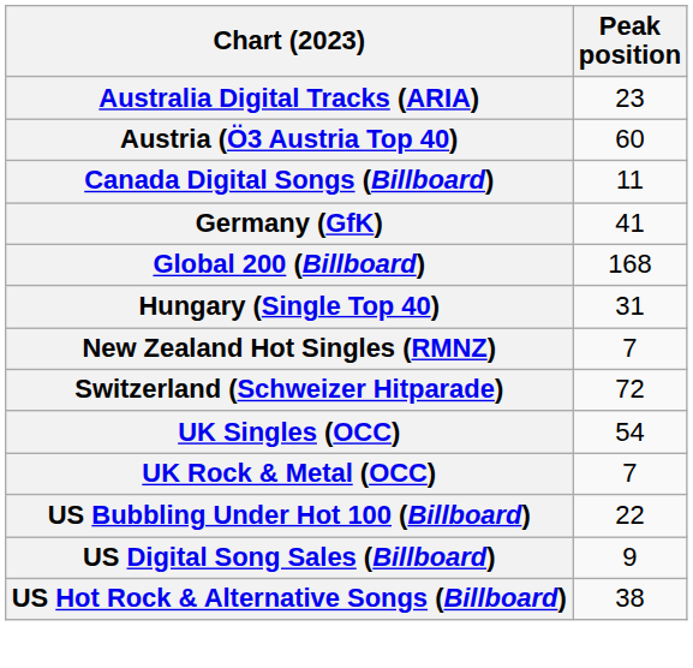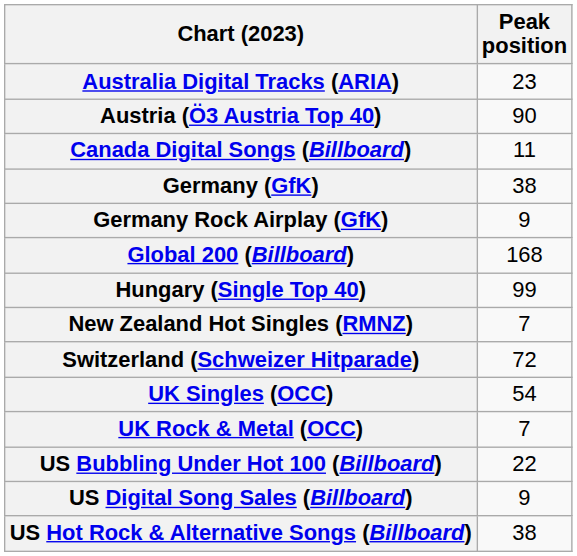Austria (Ö3 Austria Top 40) | Peak position: 60 -> 90
Germany (GfK) | Peak position: 41 -> 38
+ row: Germany Rock Airplay (GfK) | 9
Hungary (Single Top 40) | Peak position: 31 -> 99
